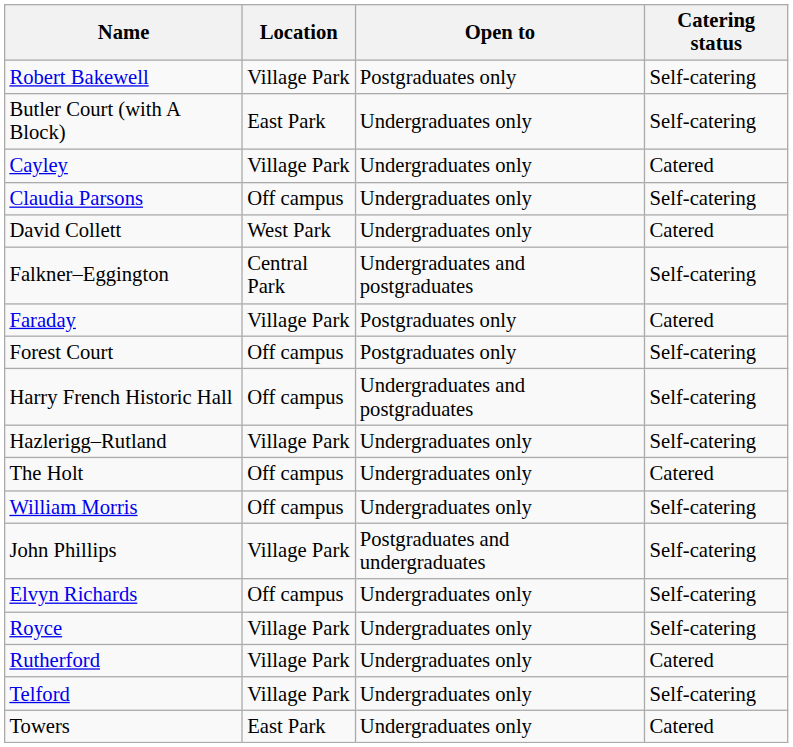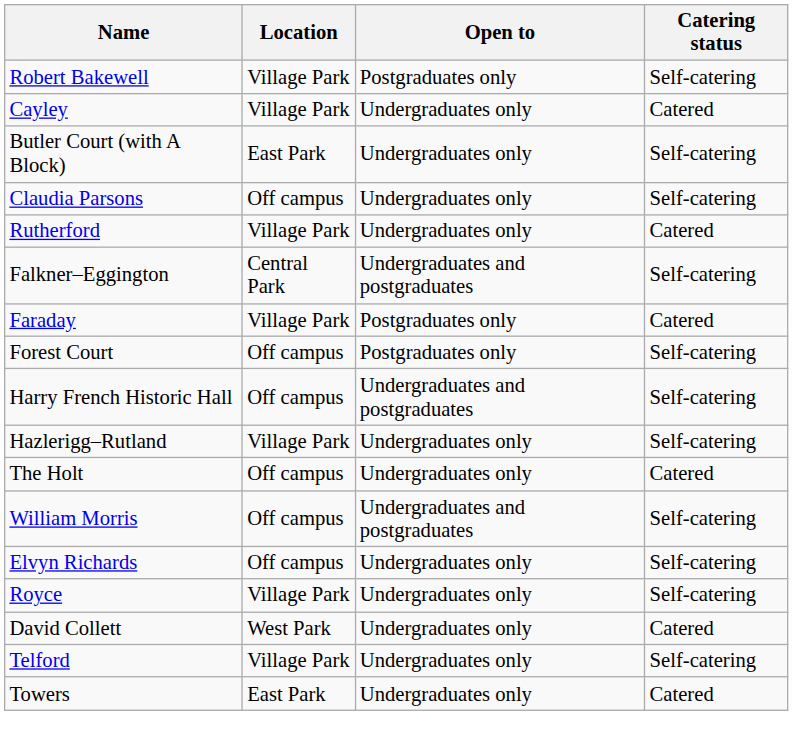rows swapped: Butler Court (with A Block) <-> Cayley
rows swapped: David Collett <-> Rutherford
William Morris | Open to: Undergraduates only -> Undergraduates and postgraduates
- row: John Phillips | Village Park | Postgraduates and undergraduates | Self-catering
